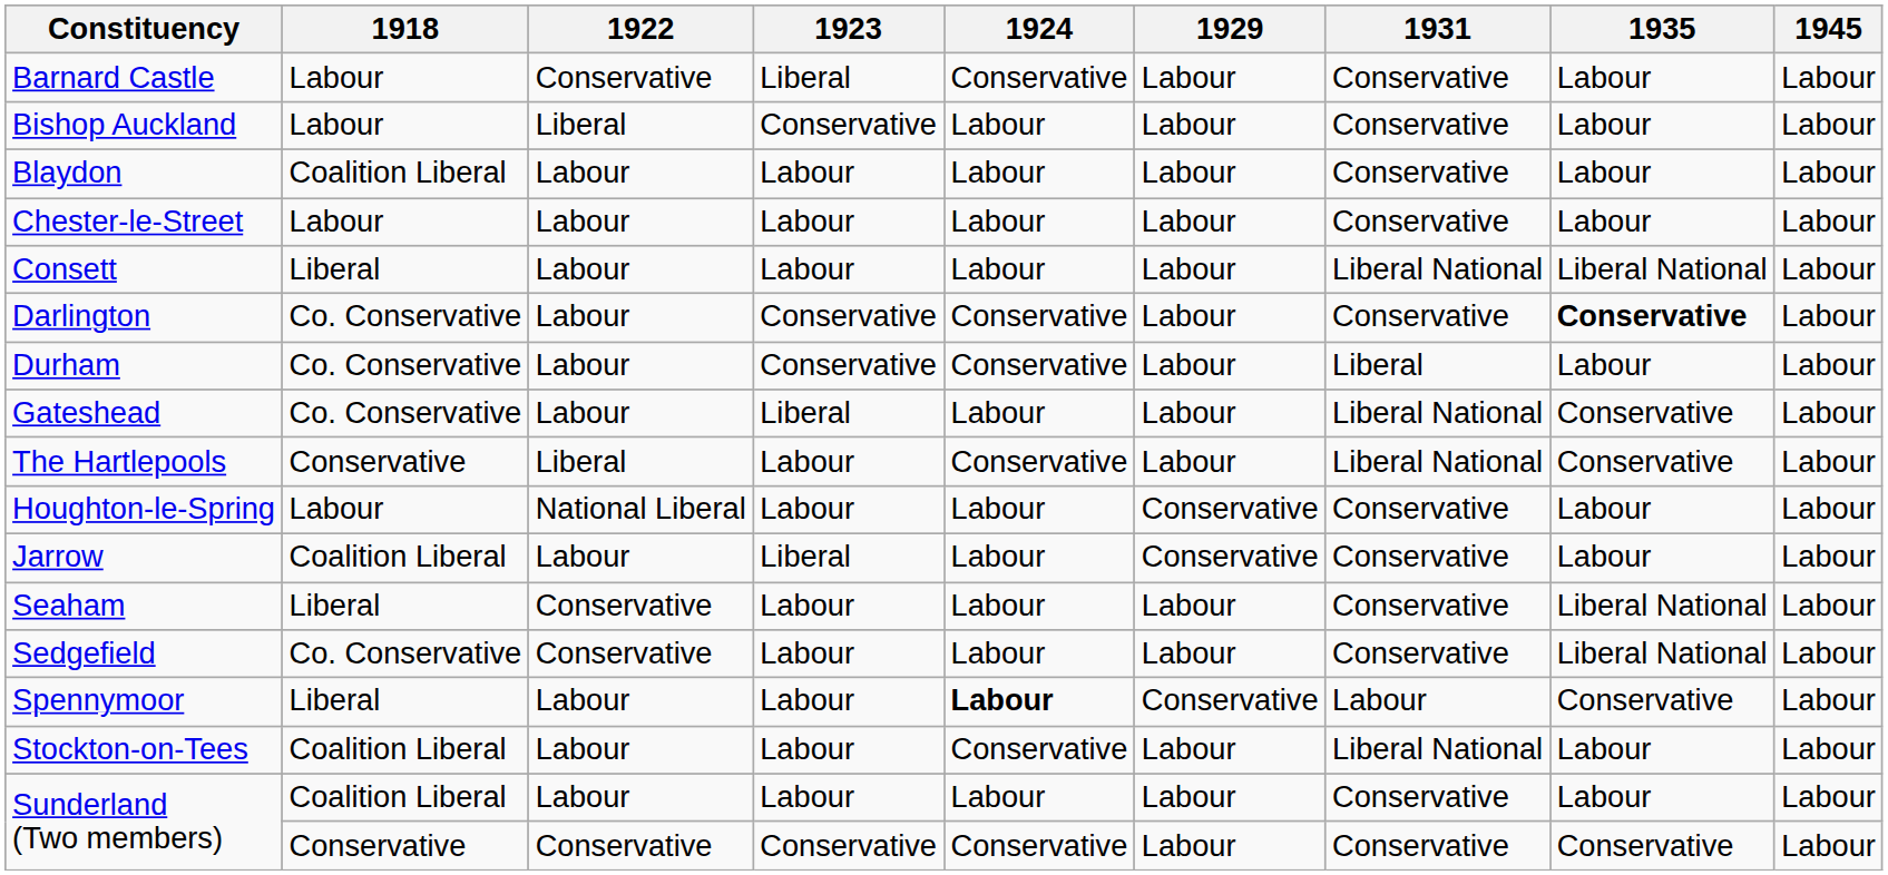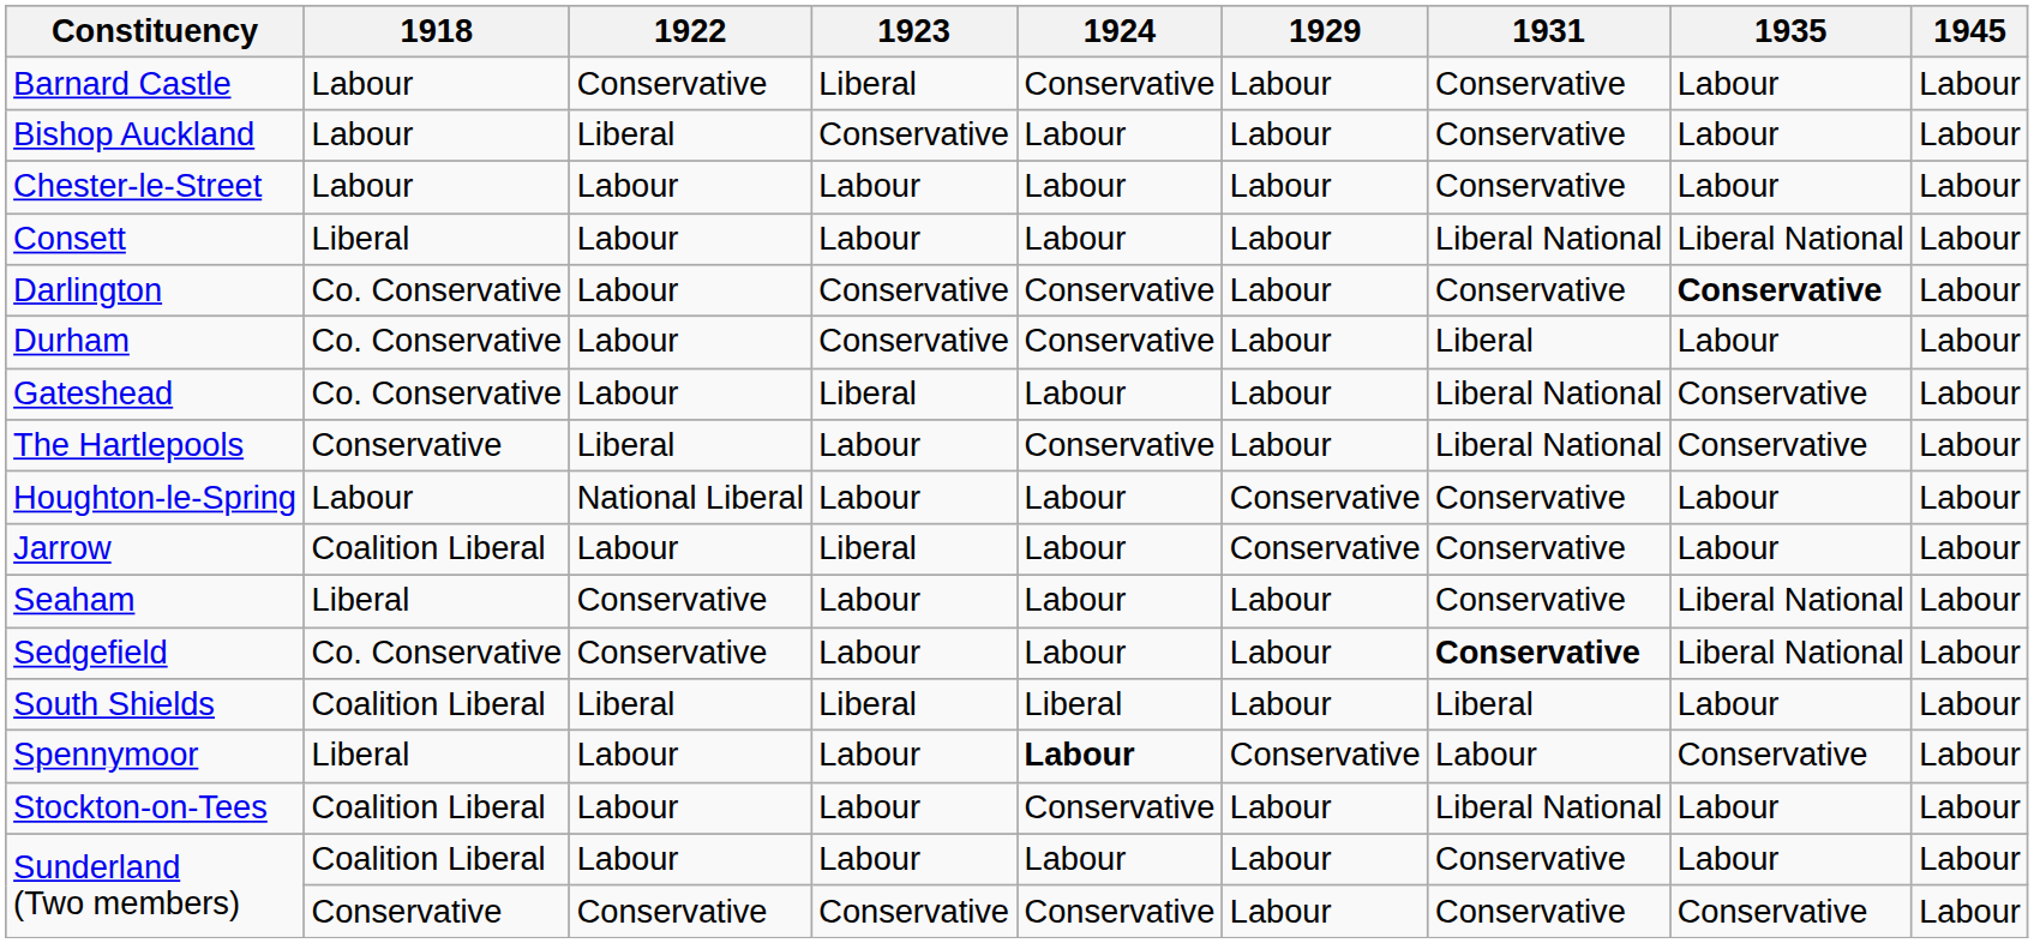- row: Blaydon | Coalition Liberal | Labour | Labour | Labour | Labour | Conservative | Labour | Labour
Sedgefield | 1931: normal -> bold
+ row: South Shields | Coalition Liberal | Liberal | Liberal | Liberal | Labour | Liberal | Labour | Labour
